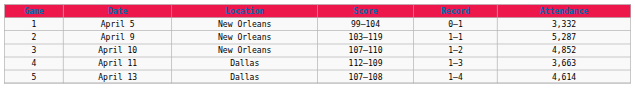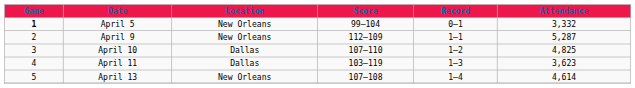April 5 | Game: normal -> bold
April 9 | Score: 103–119 -> 112–109
April 10 | Location: New Orleans -> Dallas
April 10 | Attendance: 4,852 -> 4,825
April 11 | Score: 112–109 -> 103–119
April 11 | Attendance: 3,663 -> 3,623
April 13 | Location: Dallas -> New Orleans
